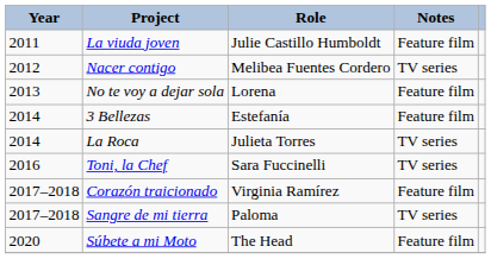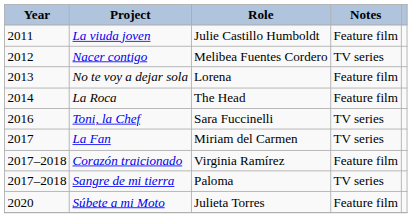- row: 2014 | 3 Bellezas | Estefanía | Feature film
La Roca | Role: Julieta Torres -> The Head
La Roca | Notes: TV series -> Feature film
+ row: 2017 | La Fan | Miriam del Carmen | TV series
Súbete a mi Moto | Role: The Head -> Julieta Torres
